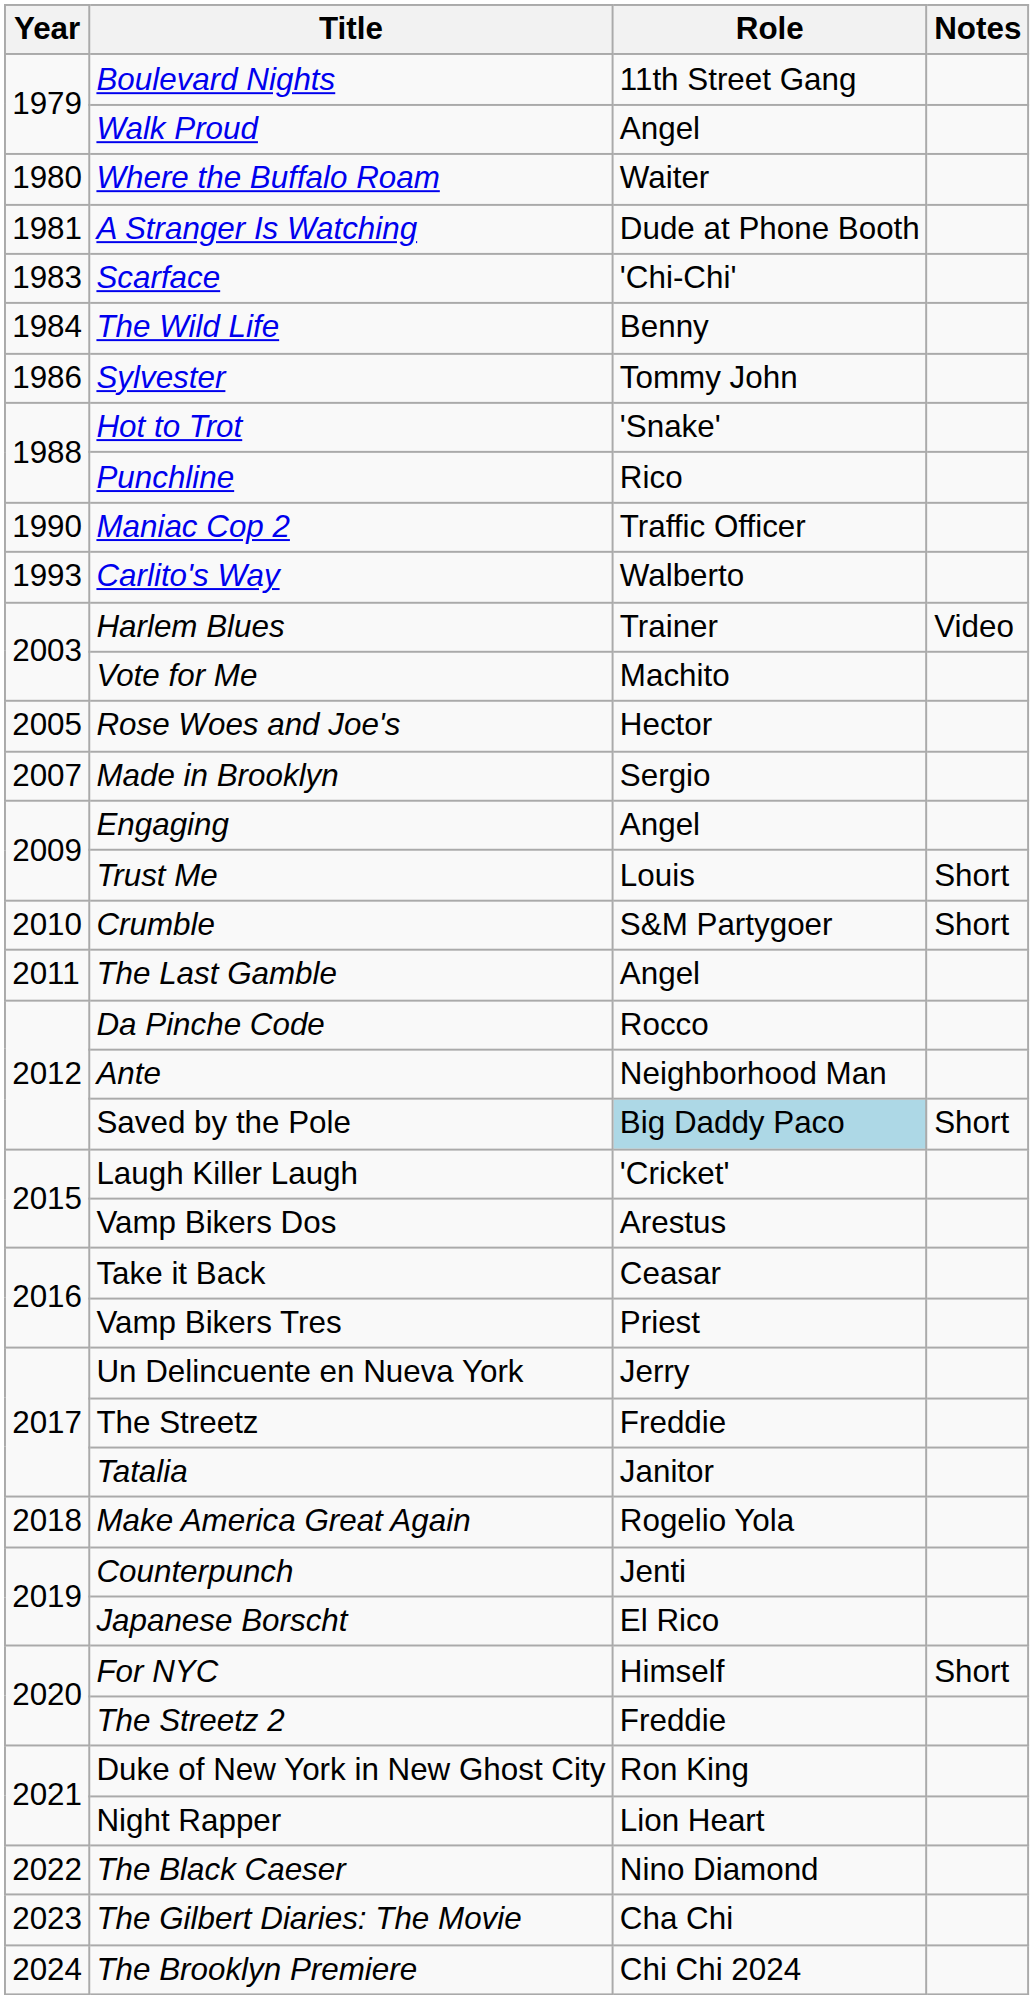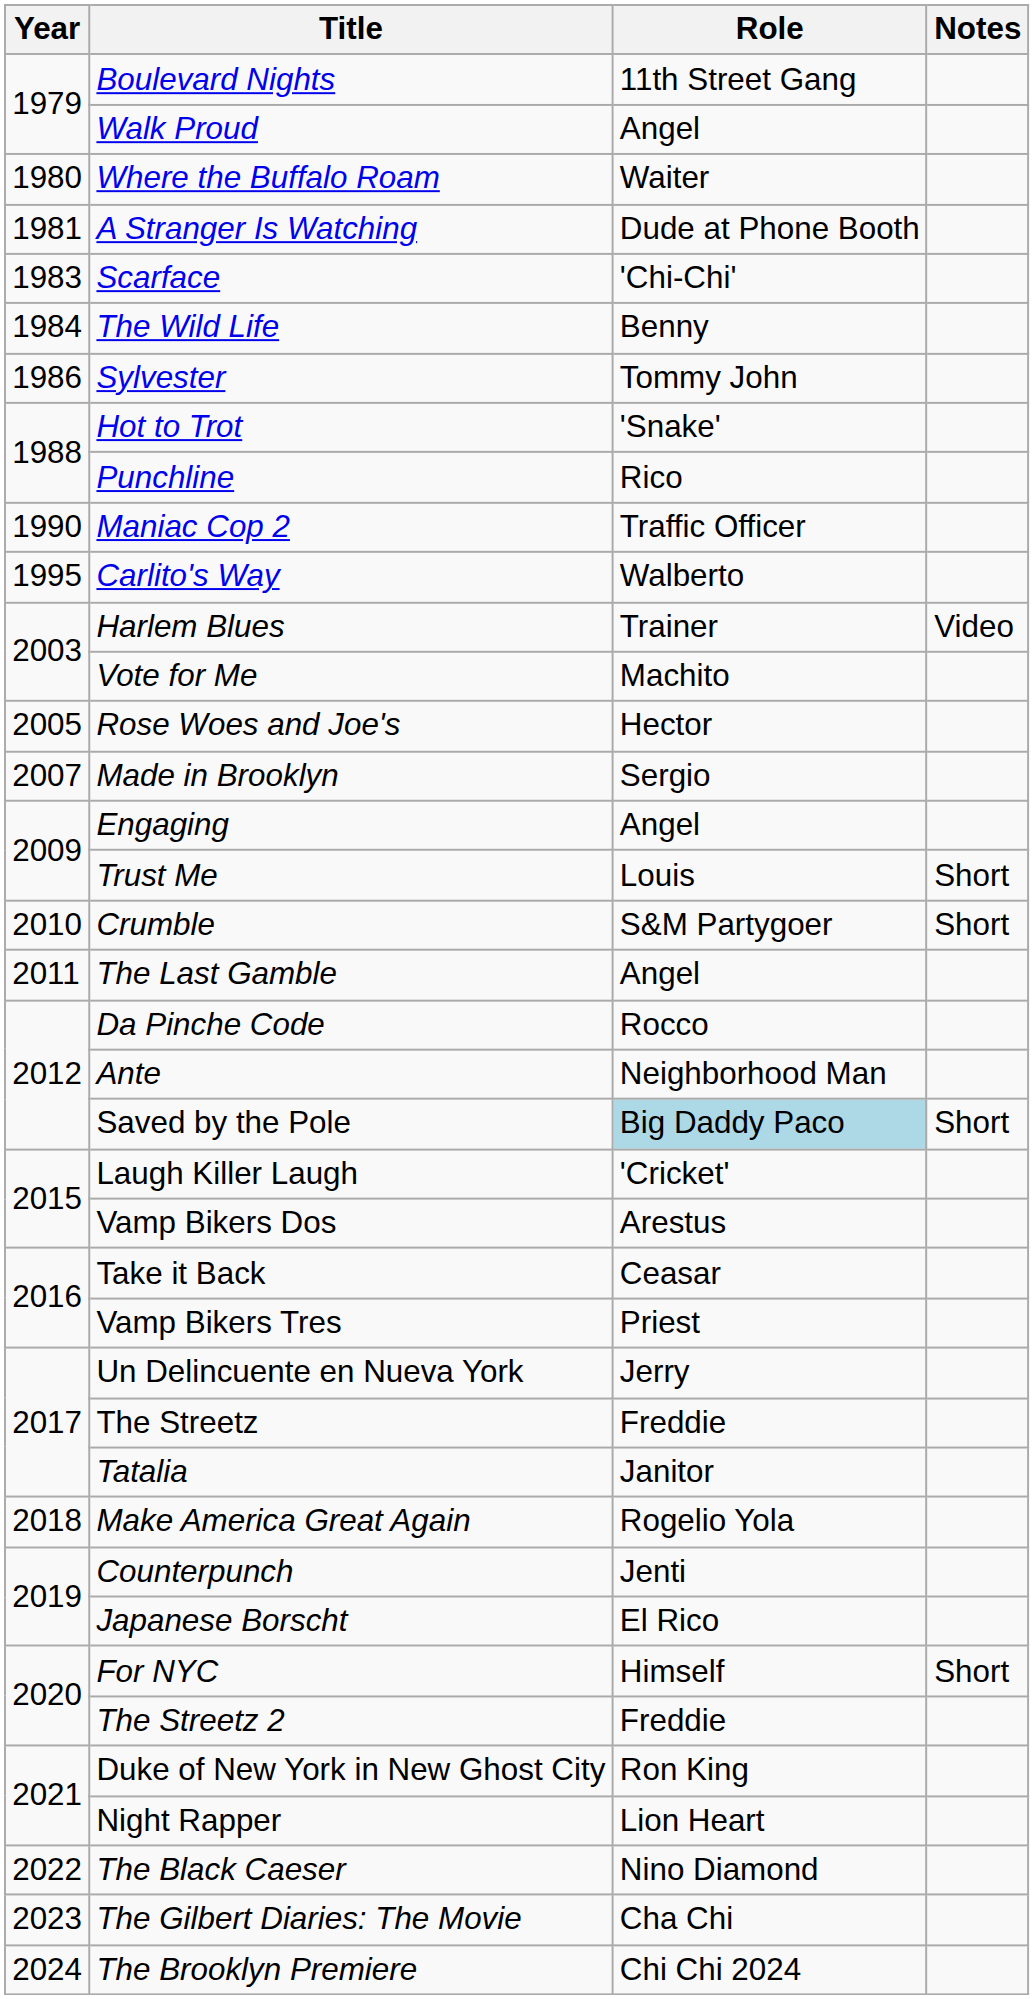Carlito's Way | Year: 1993 -> 1995
